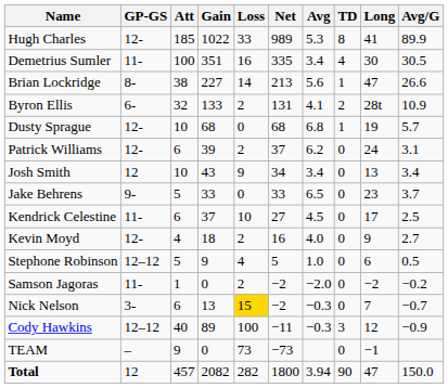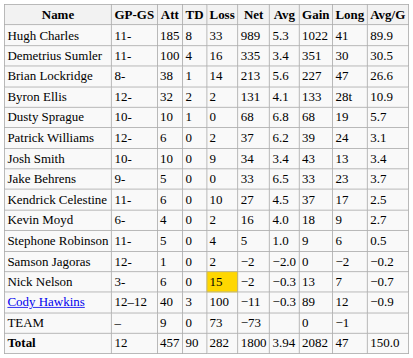columns swapped: Gain <-> TD
Hugh Charles | GP-GS: 12- -> 11-
Byron Ellis | GP-GS: 6- -> 12-
Dusty Sprague | GP-GS: 12- -> 10-
Josh Smith | GP-GS: 12 -> 10-
Kevin Moyd | GP-GS: 12- -> 6-
Stephone Robinson | GP-GS: 12–12 -> 11-
Samson Jagoras | GP-GS: 11- -> 12-
